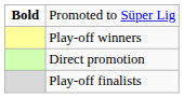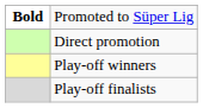rows swapped: Direct promotion <-> Play-off winners
